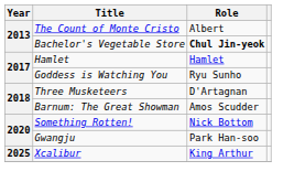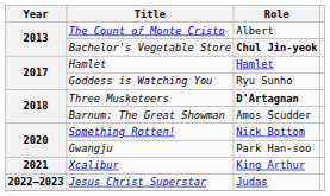Three Musketeers | Role: normal -> bold
Xcalibur | Year: 2025 -> 2021
+ row: 2022–2023 | Jesus Christ Superstar | Judas
